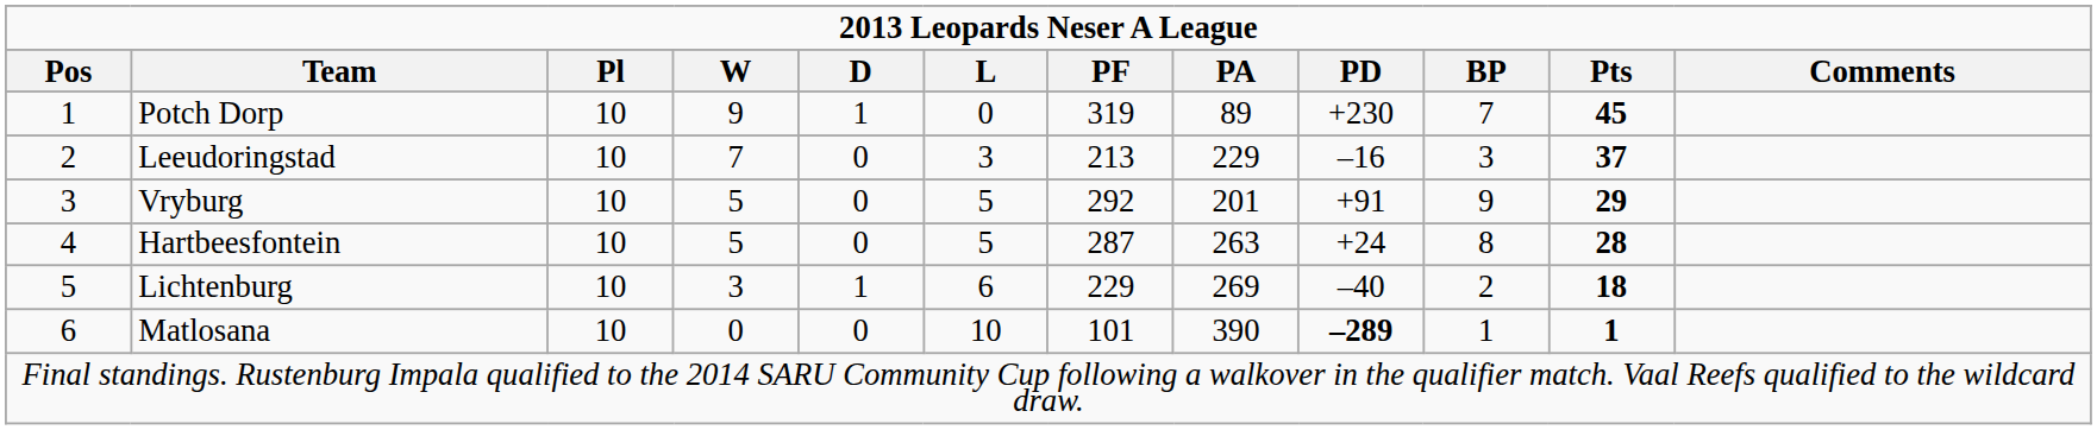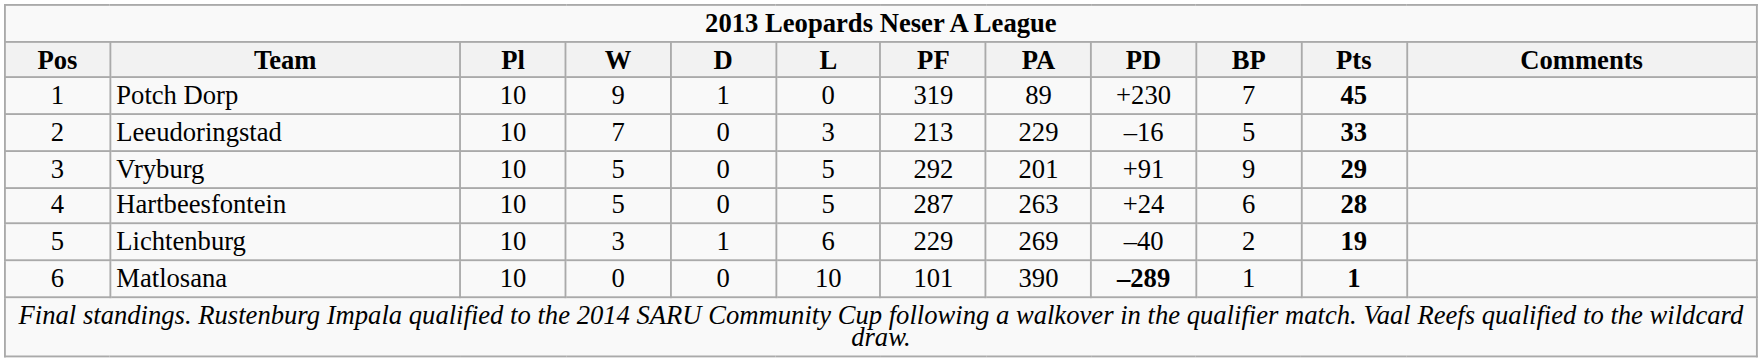Leeudoringstad | BP: 3 -> 5
Leeudoringstad | Pts: 37 -> 33
Hartbeesfontein | BP: 8 -> 6
Lichtenburg | Pts: 18 -> 19
